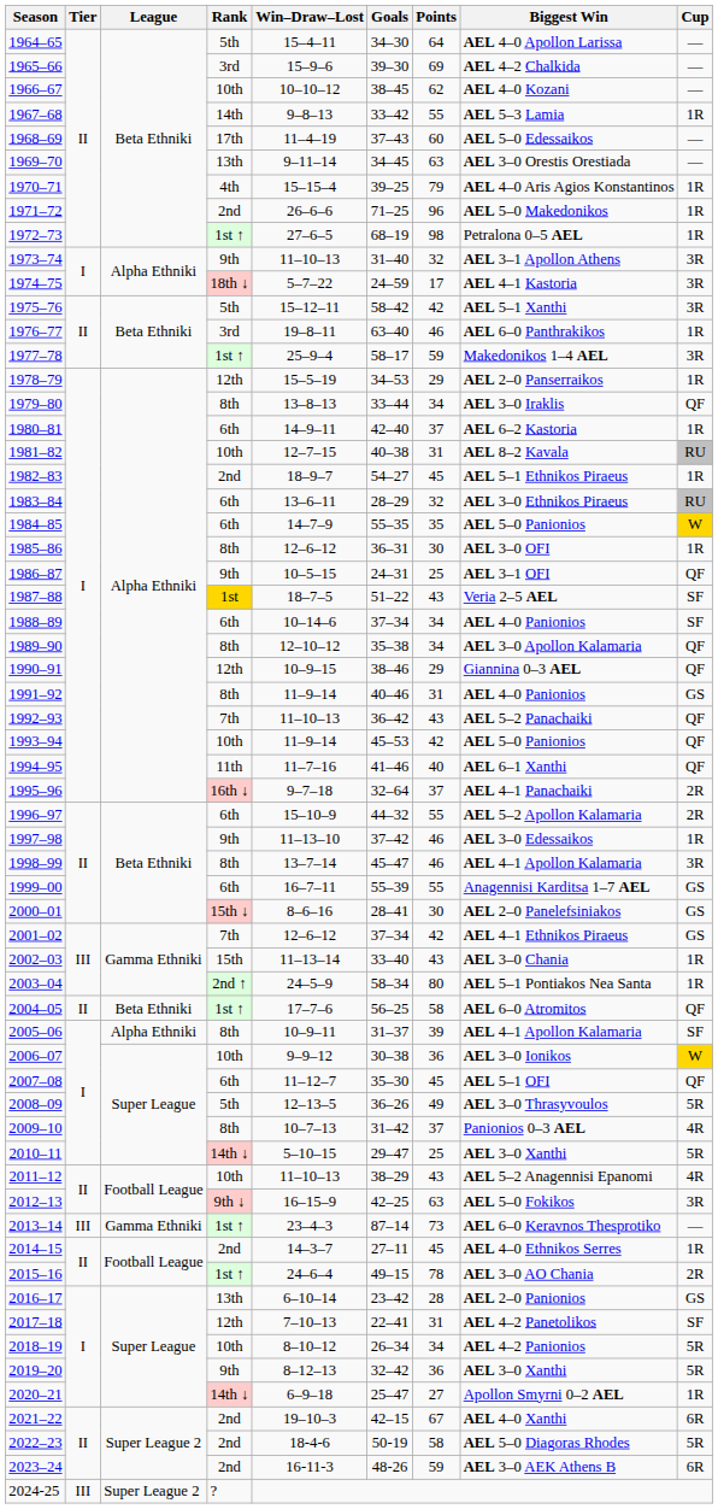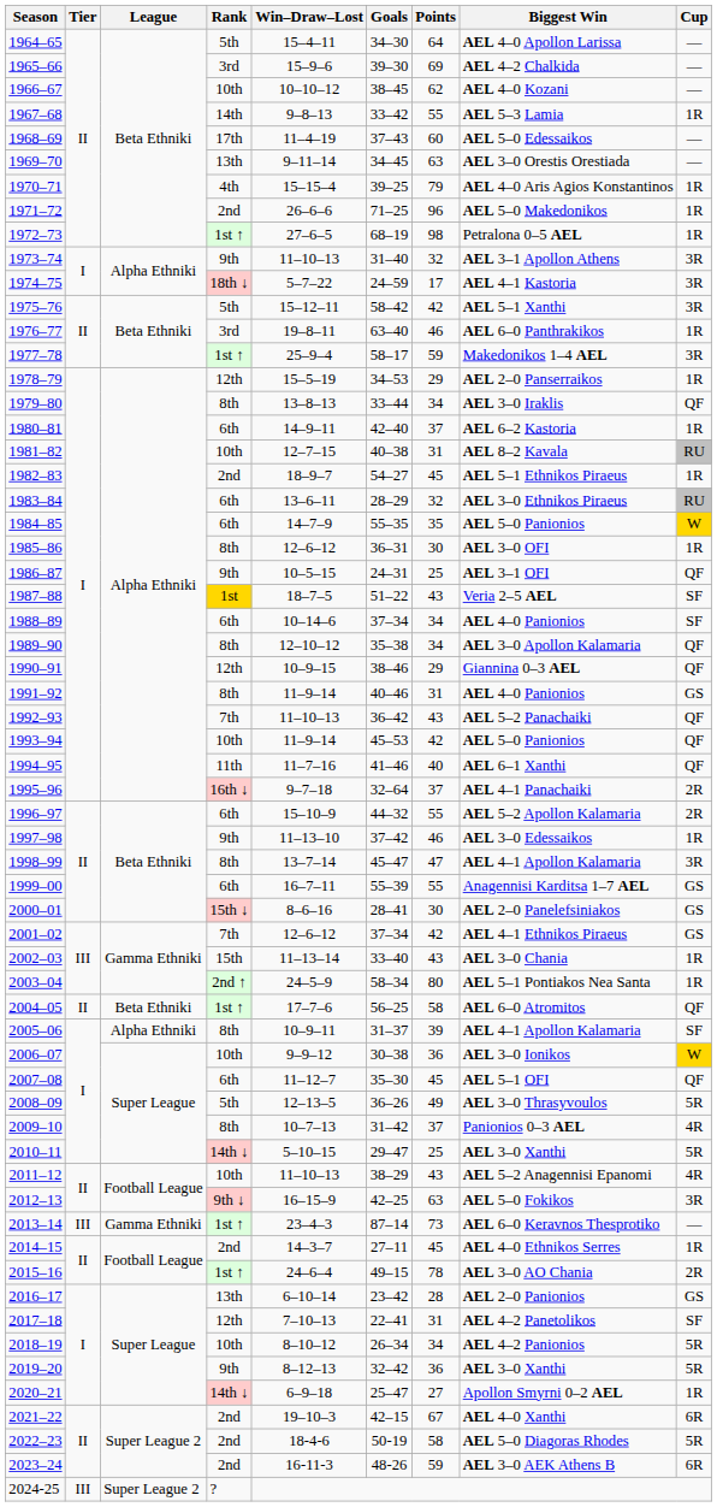1998–99 | Points: 46 -> 47
